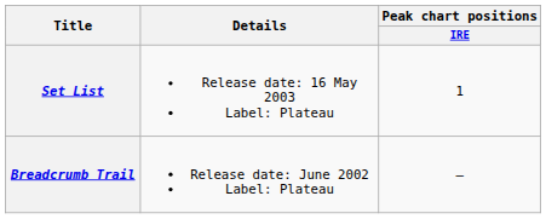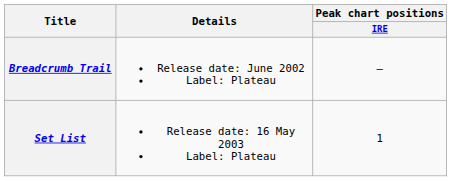rows swapped: Breadcrumb Trail <-> Set List
